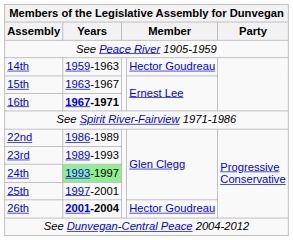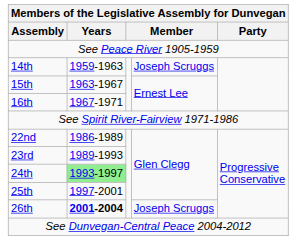14th | column 4: Hector Goudreau -> Joseph Scruggs
16th | Years: bold -> normal
26th | column 4: Hector Goudreau -> Joseph Scruggs
